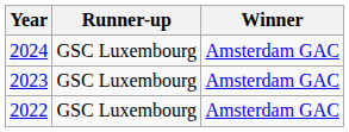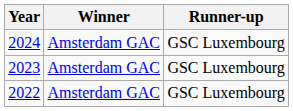columns swapped: Winner <-> Runner-up
